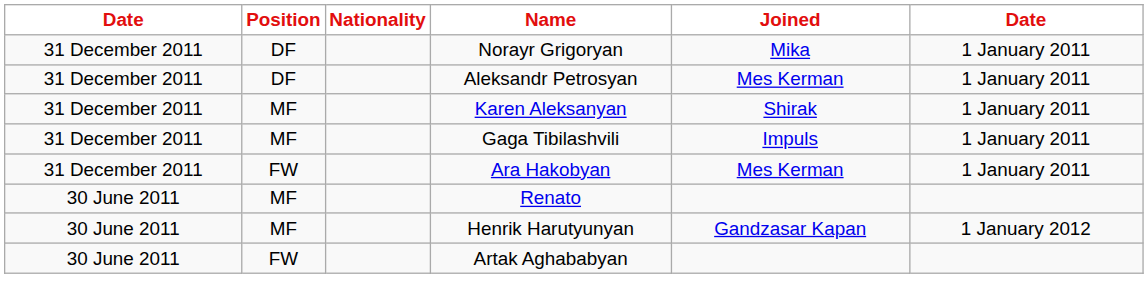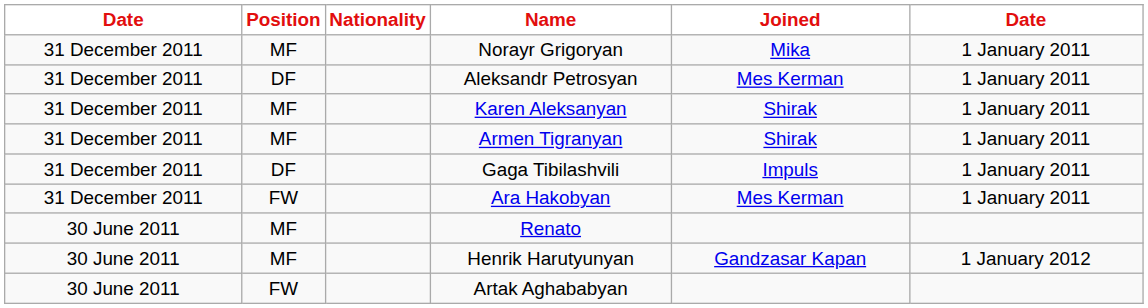Norayr Grigoryan | Position: DF -> MF
+ row: 31 December 2011 | MF | Armen Tigranyan | Shirak | 1 January 2011
Gaga Tibilashvili | Position: MF -> DF
